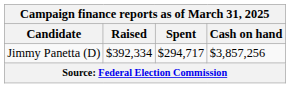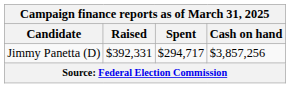Jimmy Panetta (D) | Raised: $392,334 -> $392,331
